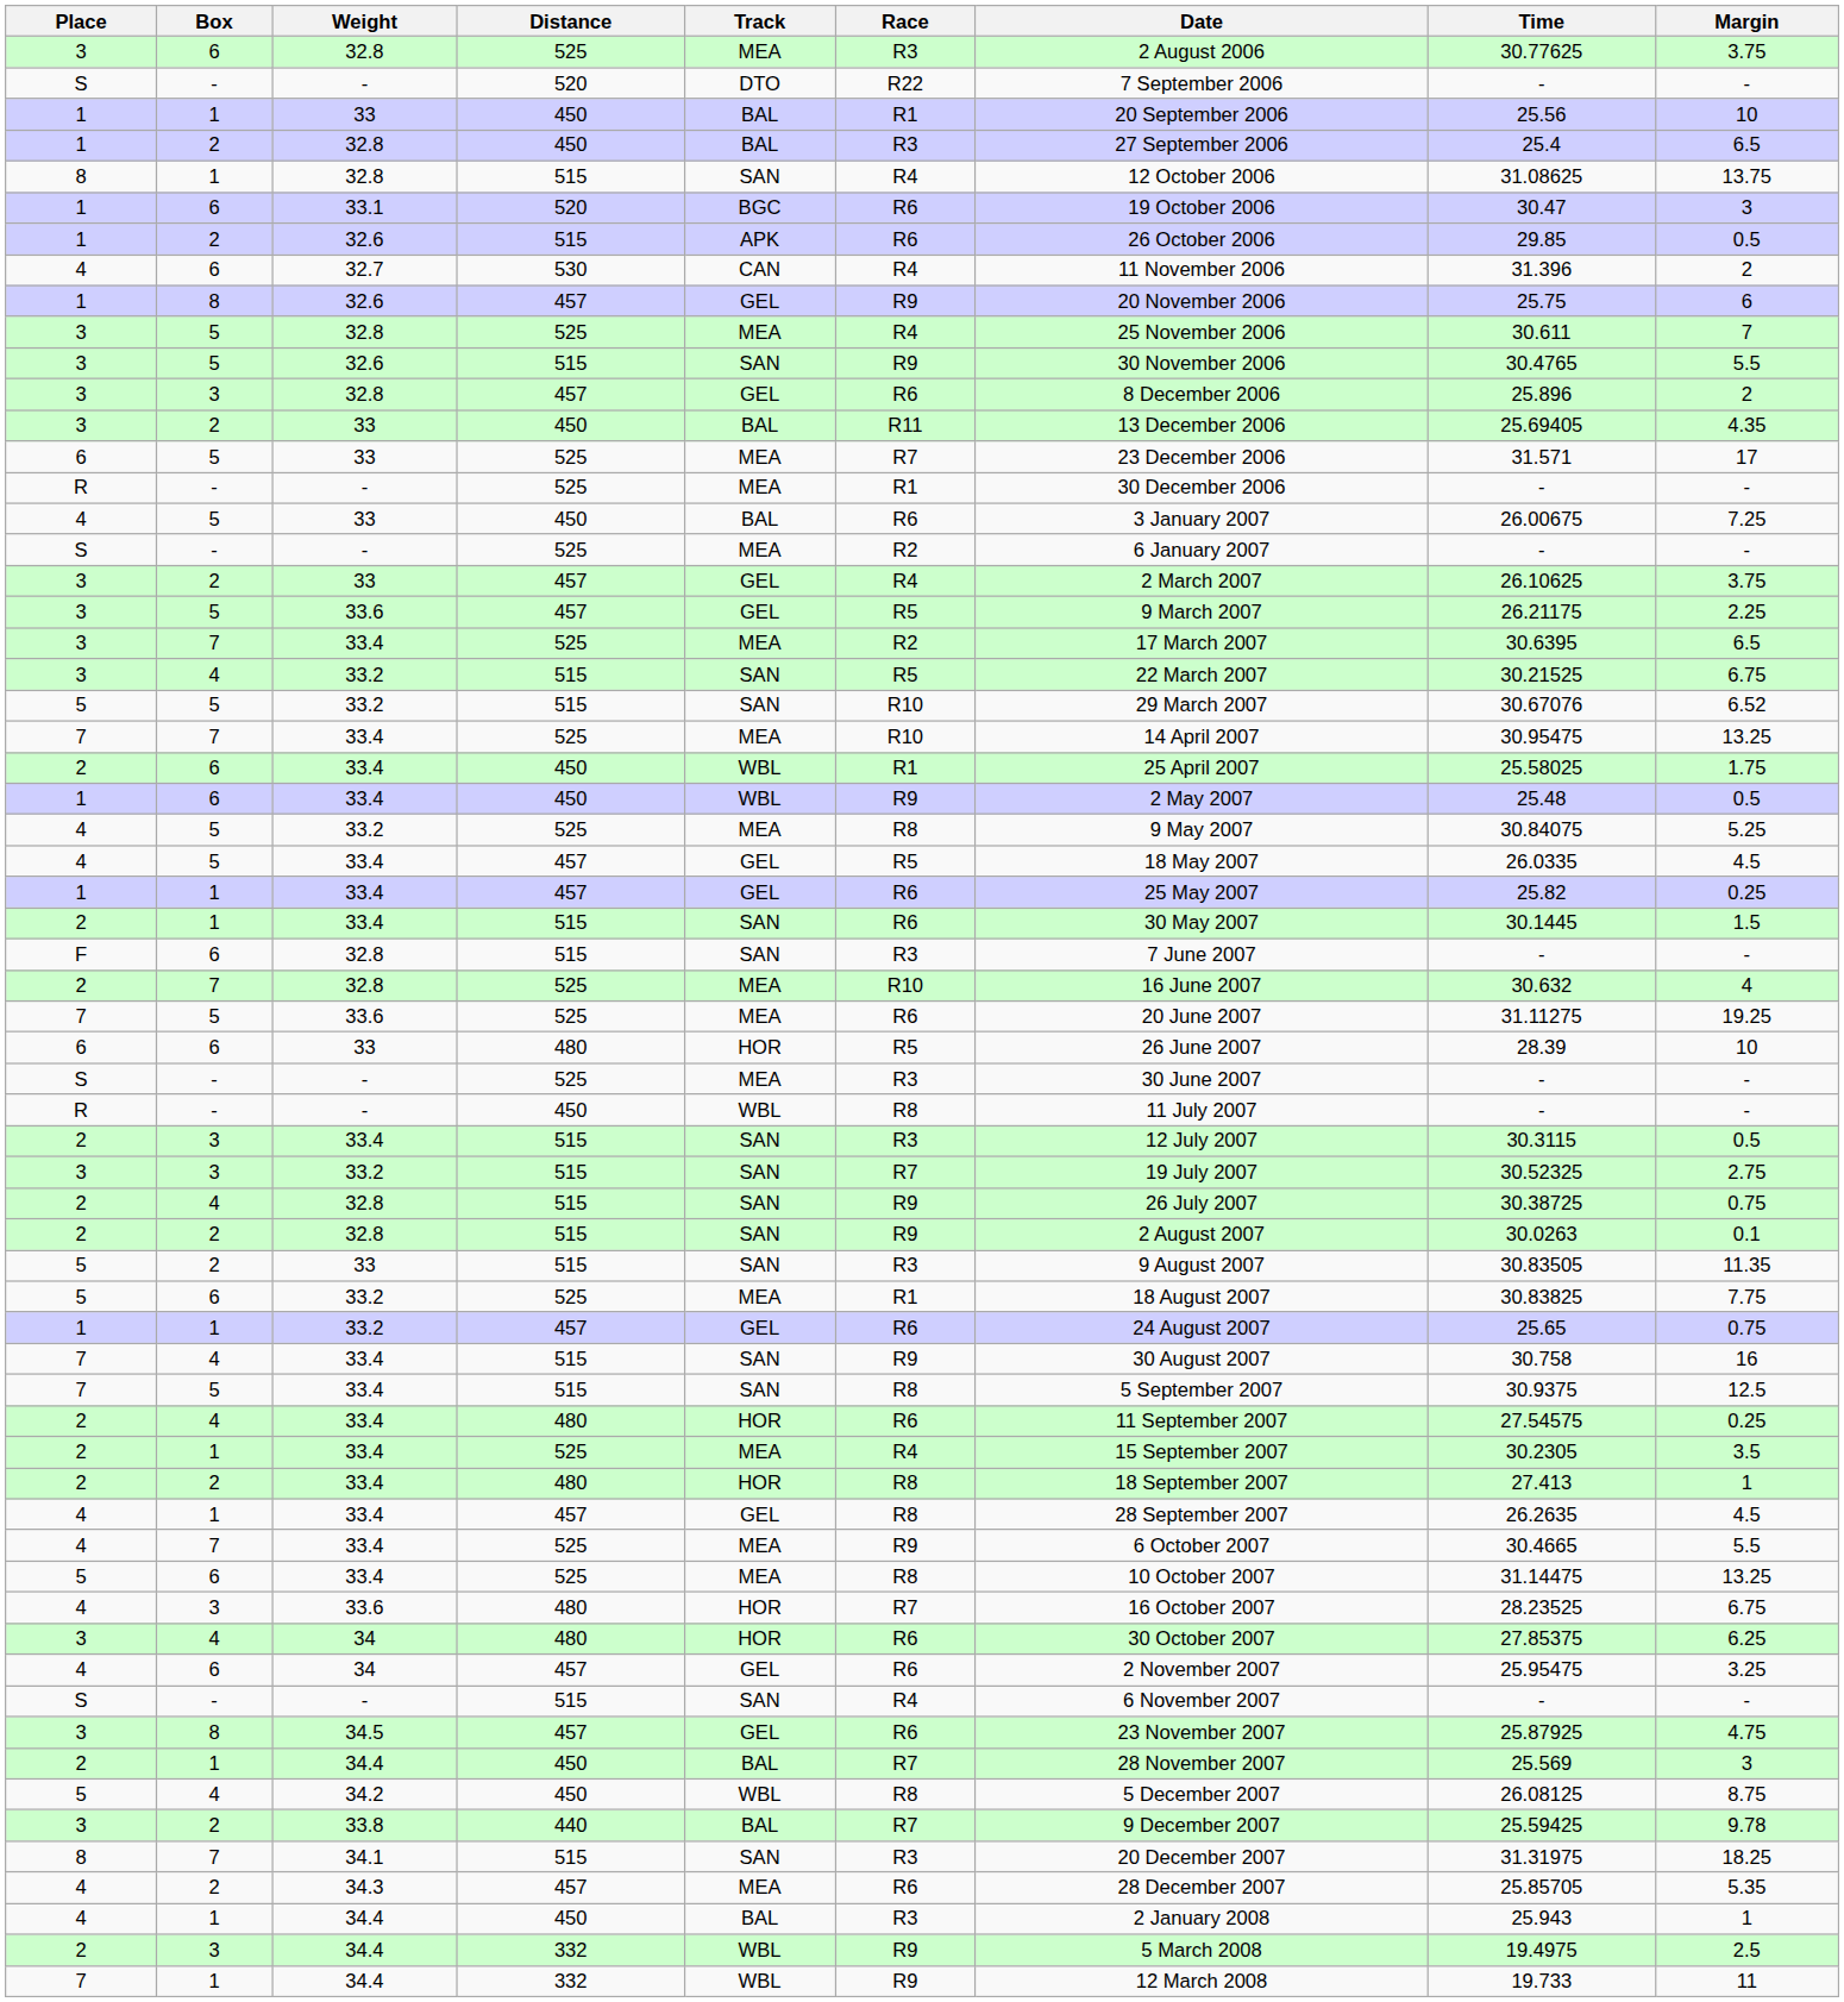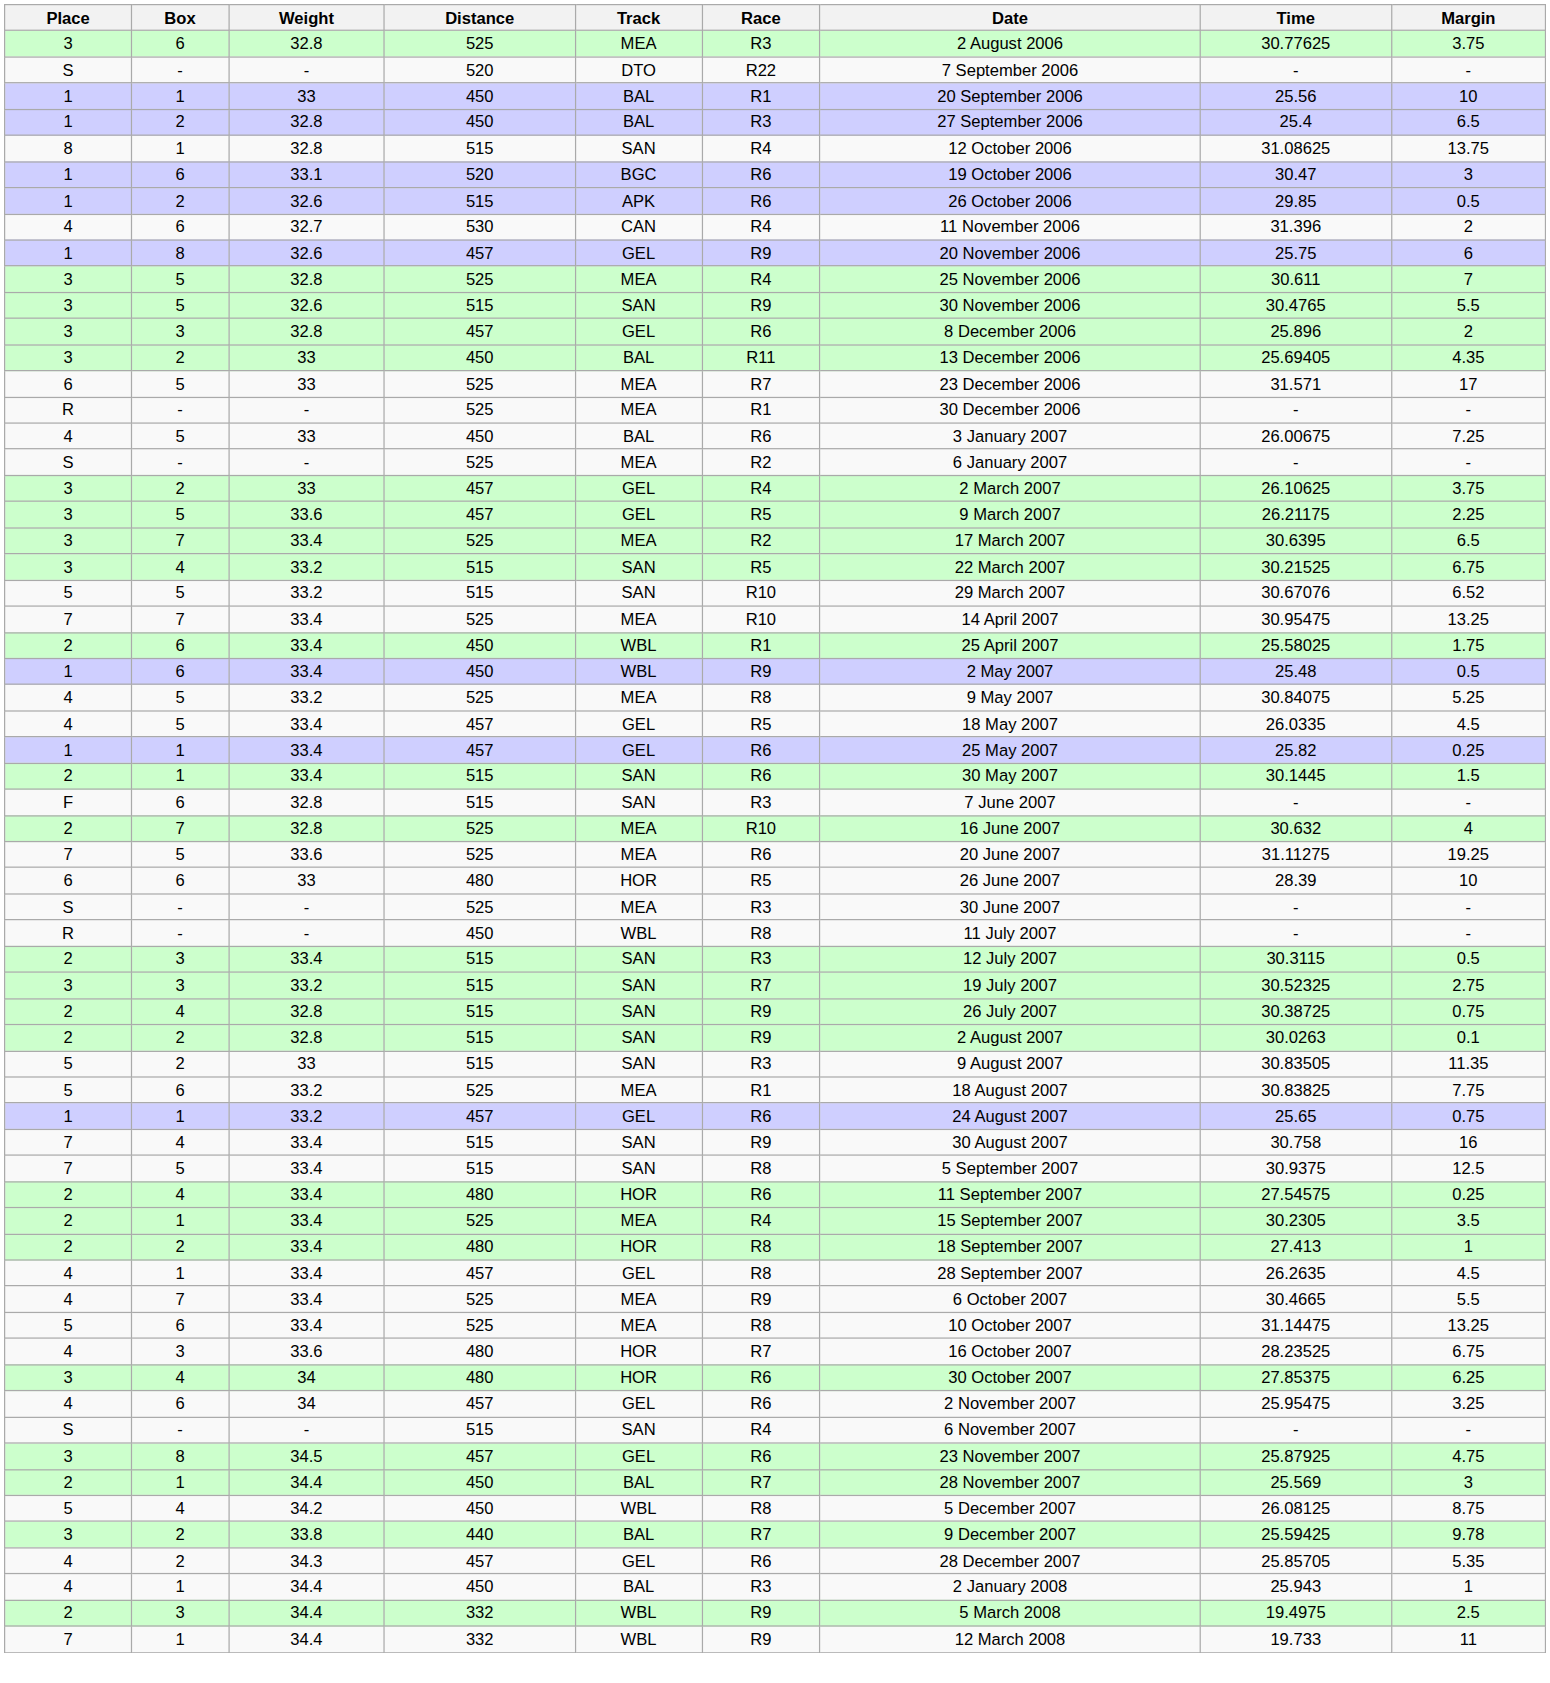- row: 8 | 7 | 34.1 | 515 | SAN | R3 | 20 December 2007 | 31.31975 | 18.25
34.3 | Track: MEA -> GEL
